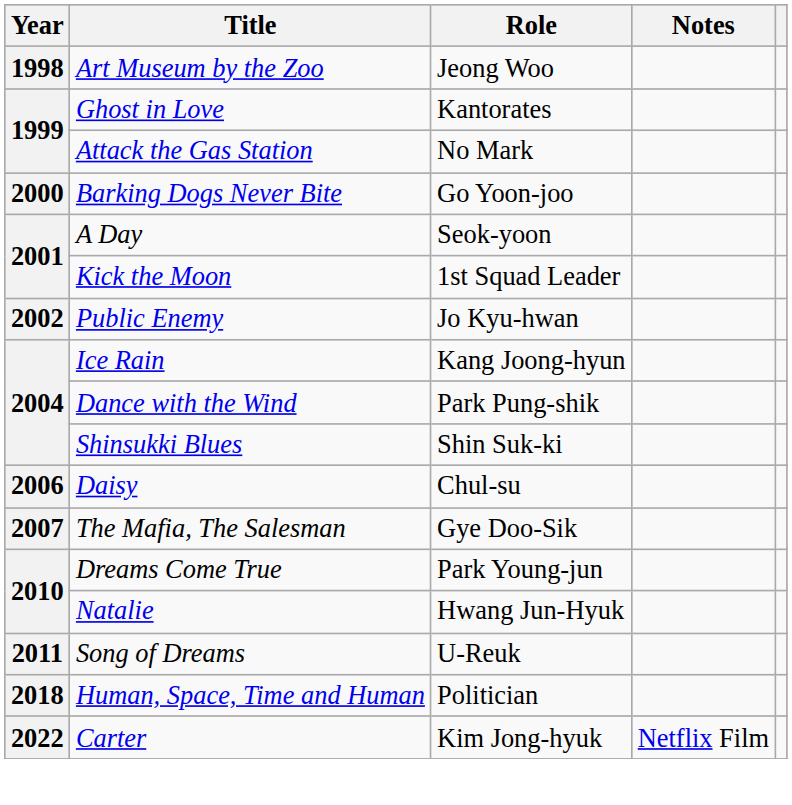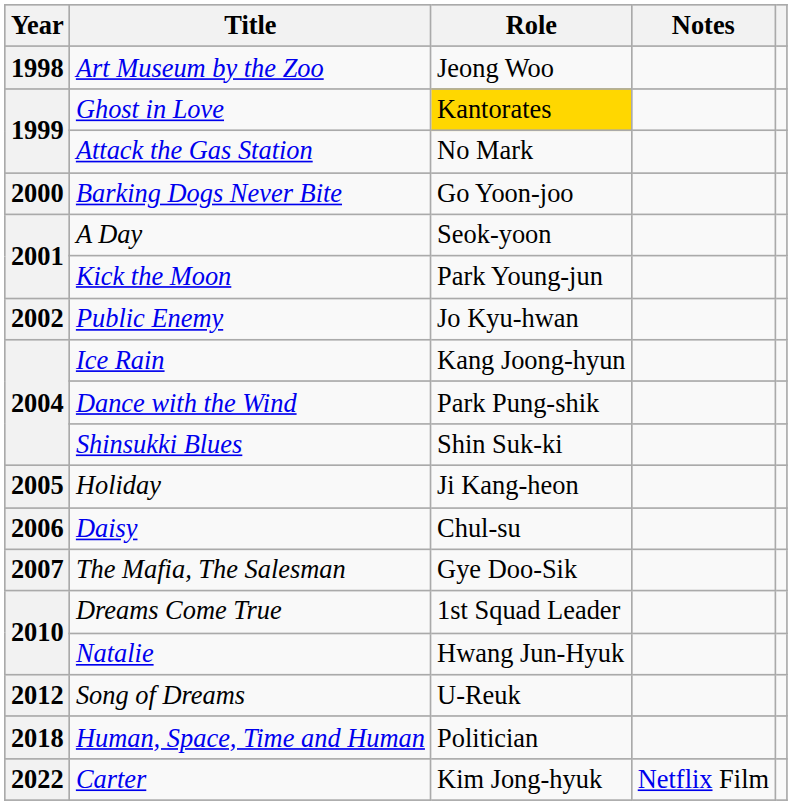Ghost in Love | Role: no background -> gold background
Kick the Moon | Role: 1st Squad Leader -> Park Young-jun
+ row: 2005 | Holiday | Ji Kang-heon
Dreams Come True | Role: Park Young-jun -> 1st Squad Leader
Song of Dreams | Year: 2011 -> 2012
